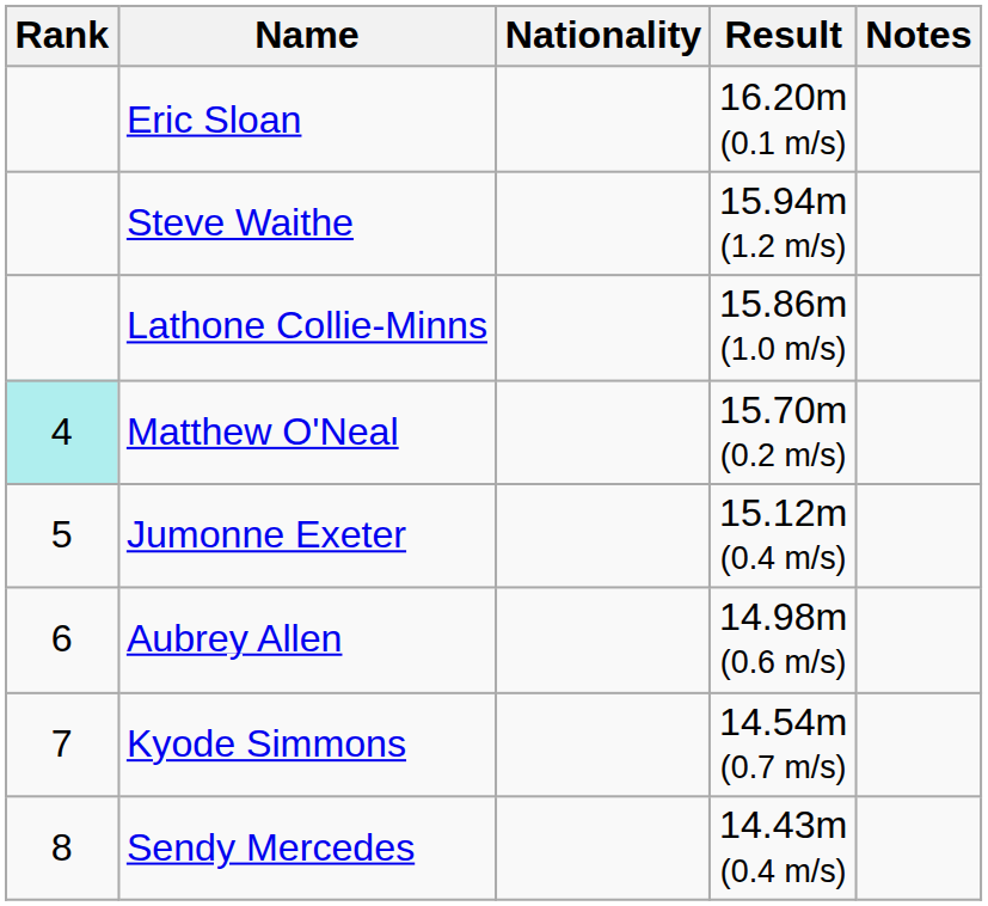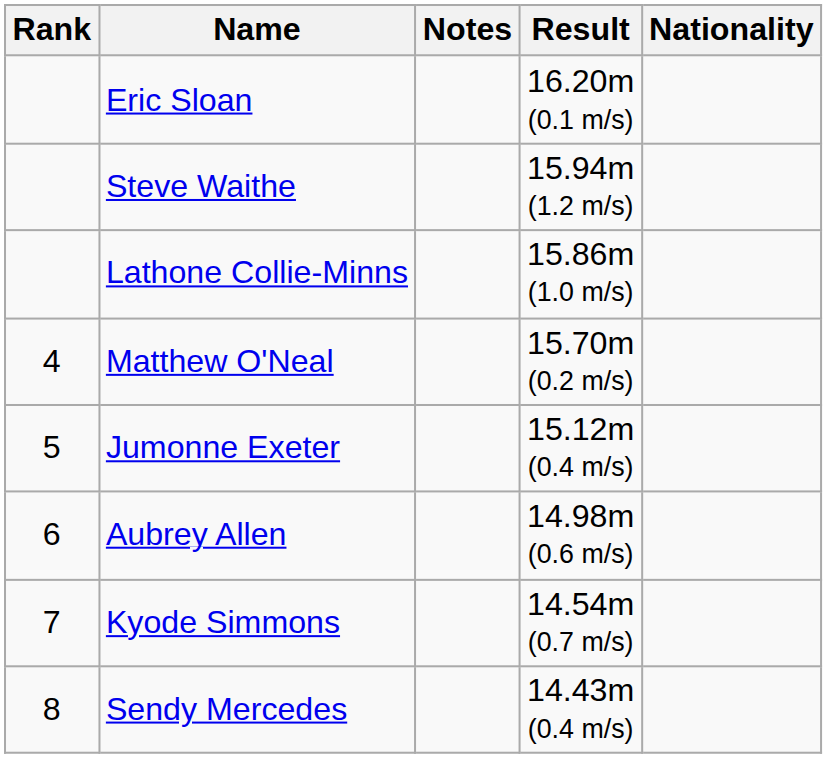columns swapped: Nationality <-> Notes
Matthew O'Neal | Rank: paleturquoise background -> no background
